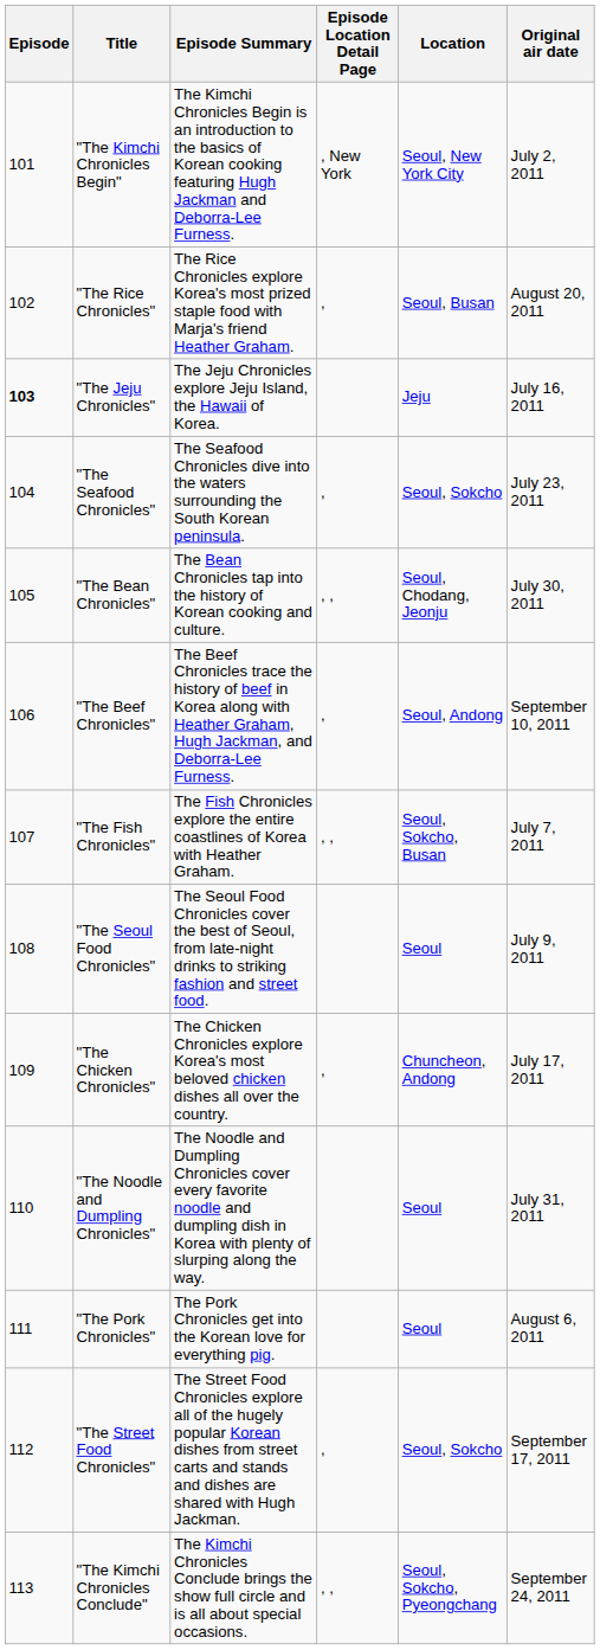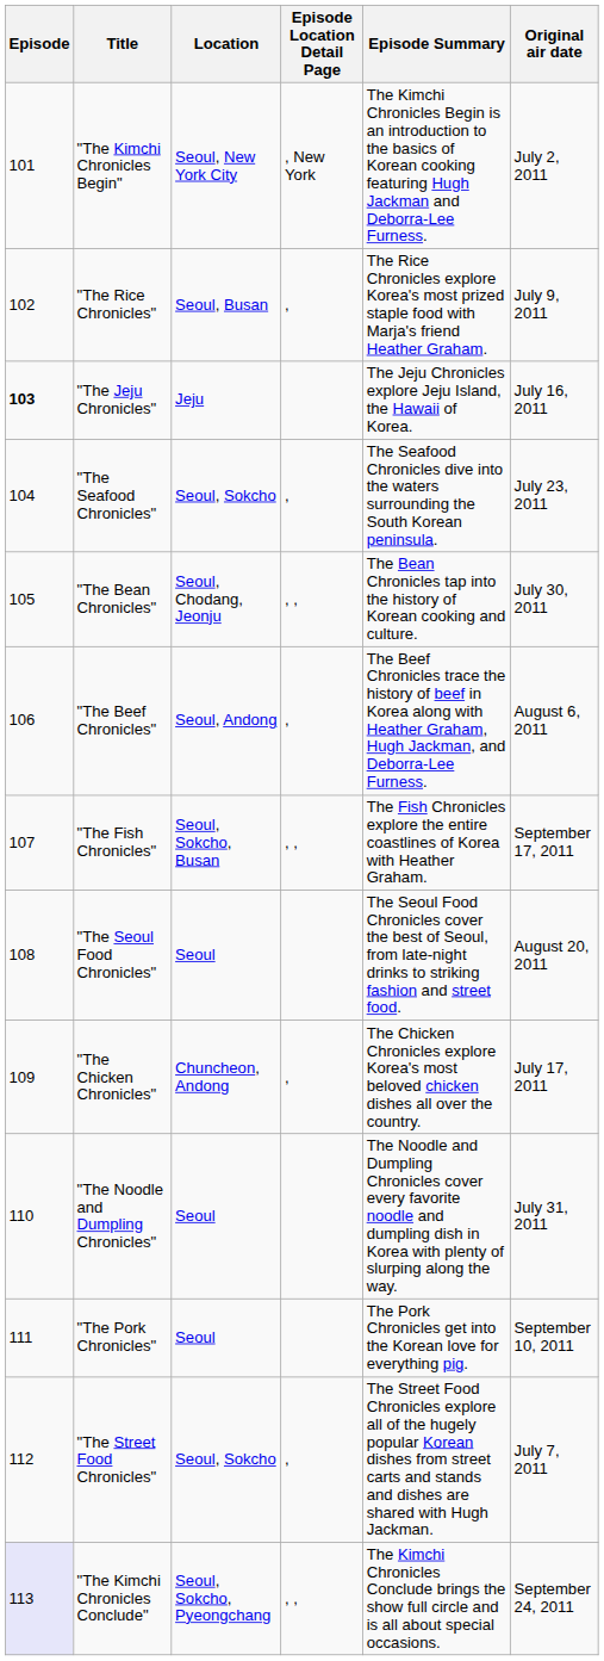columns swapped: Location <-> Episode Summary
"The Rice Chronicles" | Original air date: August 20, 2011 -> July 9, 2011
"The Beef Chronicles" | Original air date: September 10, 2011 -> August 6, 2011
"The Fish Chronicles" | Original air date: July 7, 2011 -> September 17, 2011
"The Seoul Food Chronicles" | Original air date: July 9, 2011 -> August 20, 2011
"The Pork Chronicles" | Original air date: August 6, 2011 -> September 10, 2011
"The Street Food Chronicles" | Original air date: September 17, 2011 -> July 7, 2011
"The Kimchi Chronicles Conclude" | Episode: no background -> lavender background
